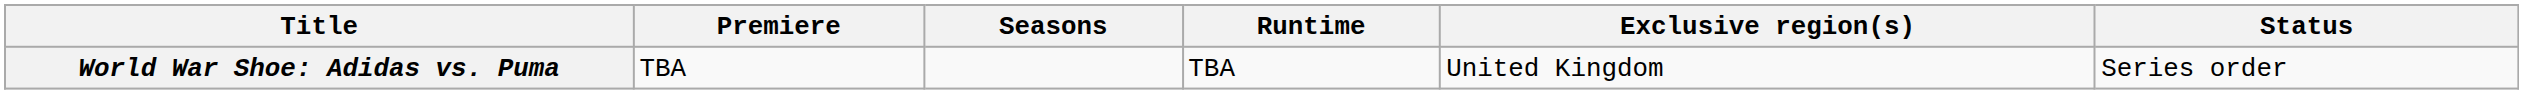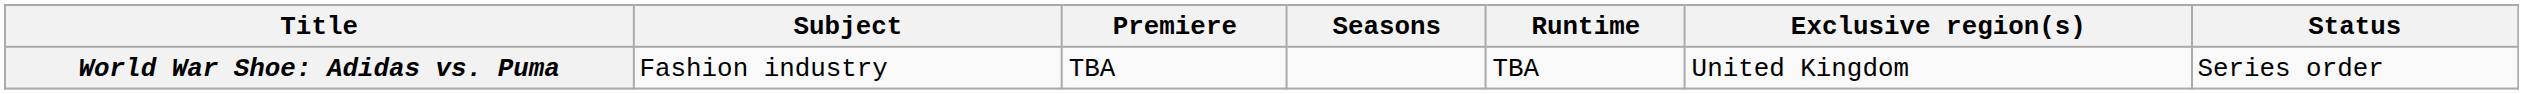+ column: Subject | Fashion industry
